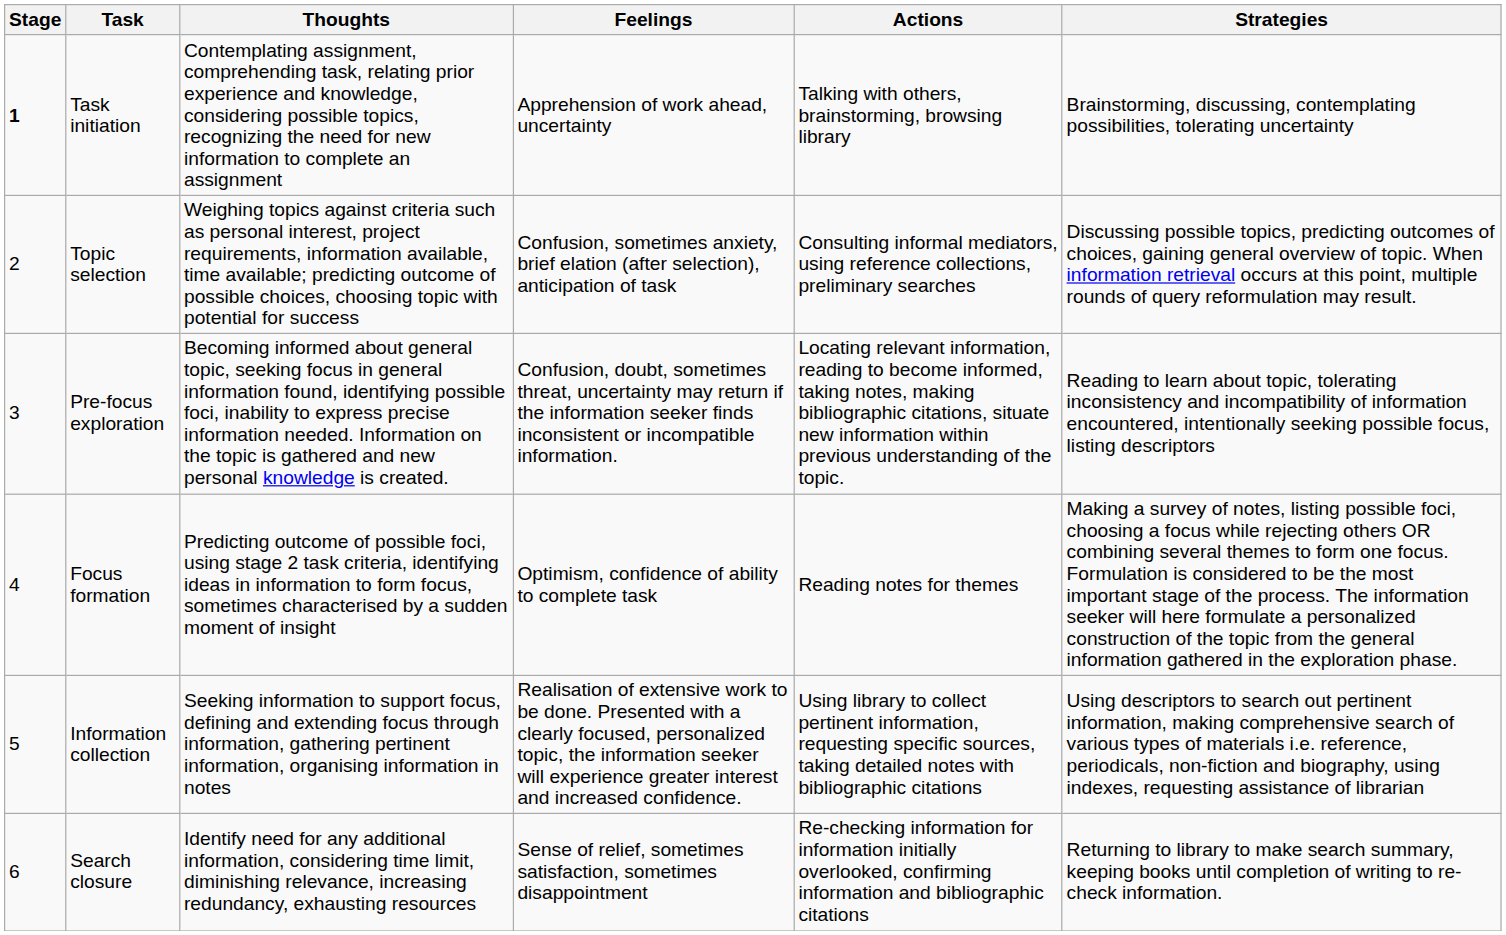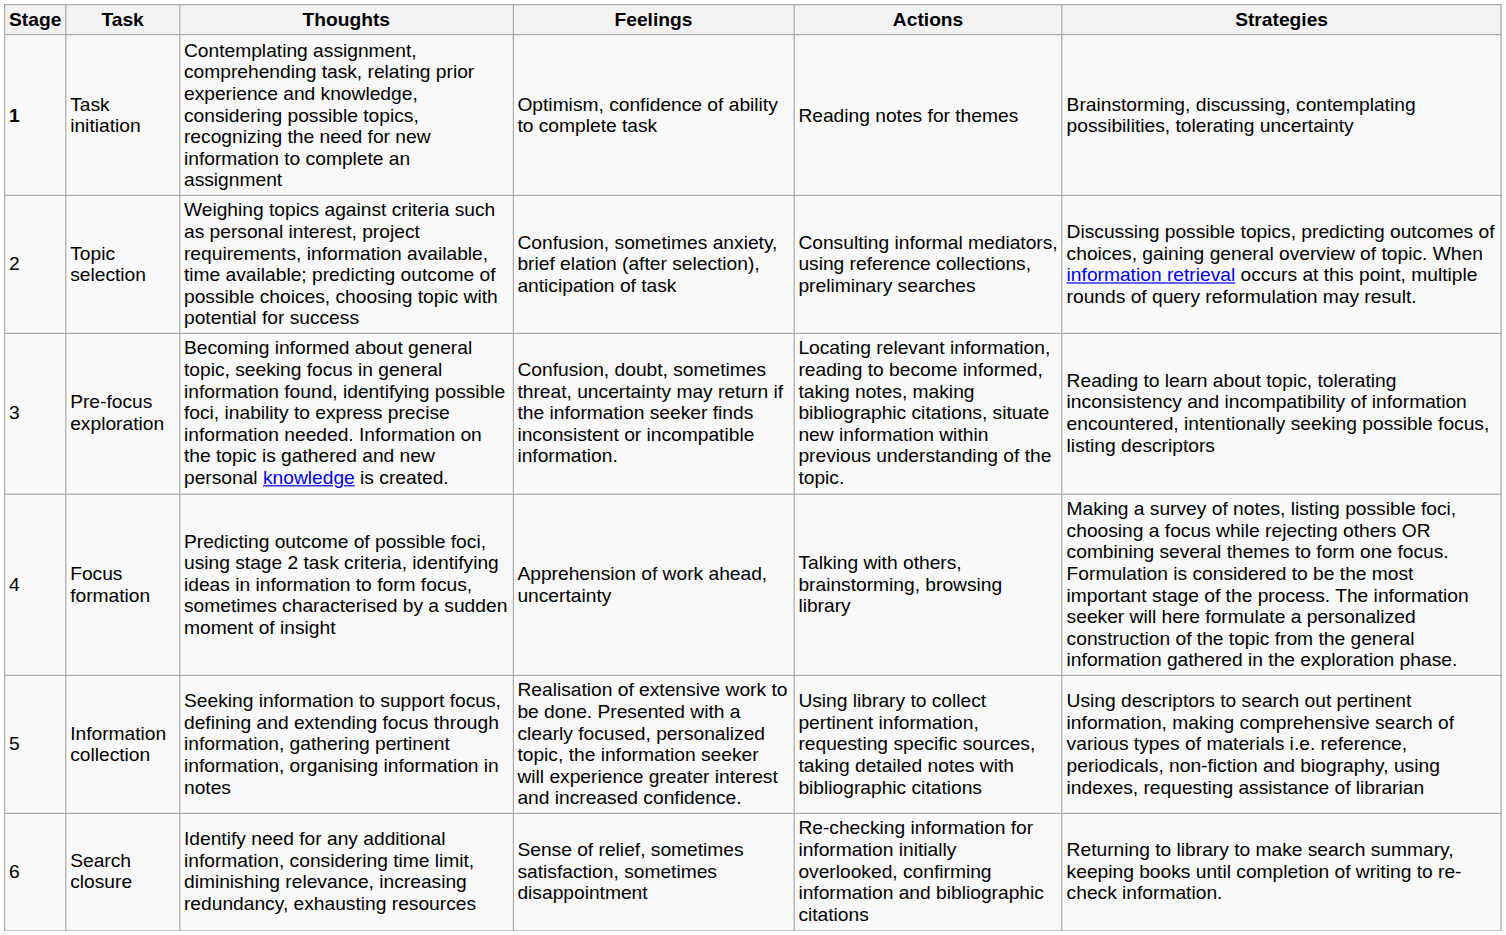Task initiation | Feelings: Apprehension of work ahead, uncertainty -> Optimism, confidence of ability to complete task
Task initiation | Actions: Talking with others, brainstorming, browsing library -> Reading notes for themes
Focus formation | Feelings: Optimism, confidence of ability to complete task -> Apprehension of work ahead, uncertainty
Focus formation | Actions: Reading notes for themes -> Talking with others, brainstorming, browsing library
